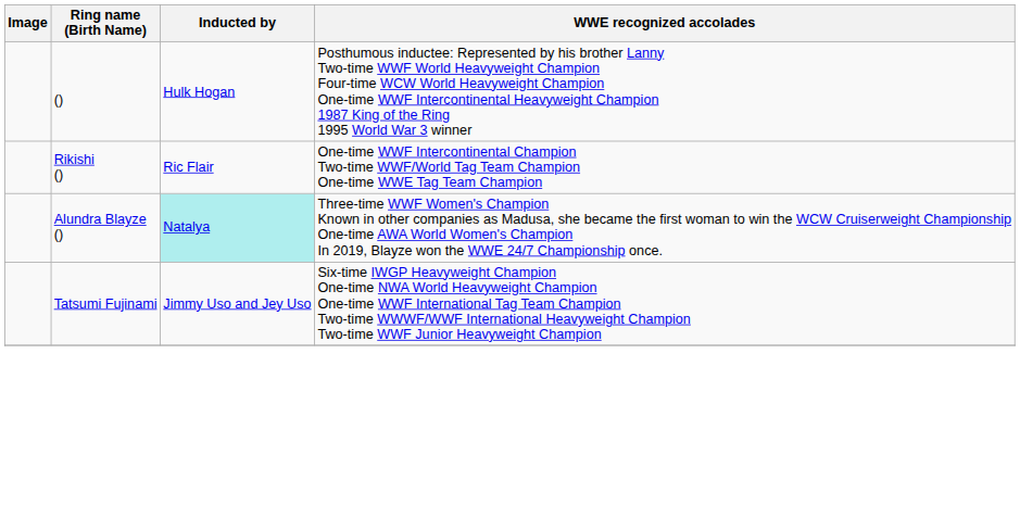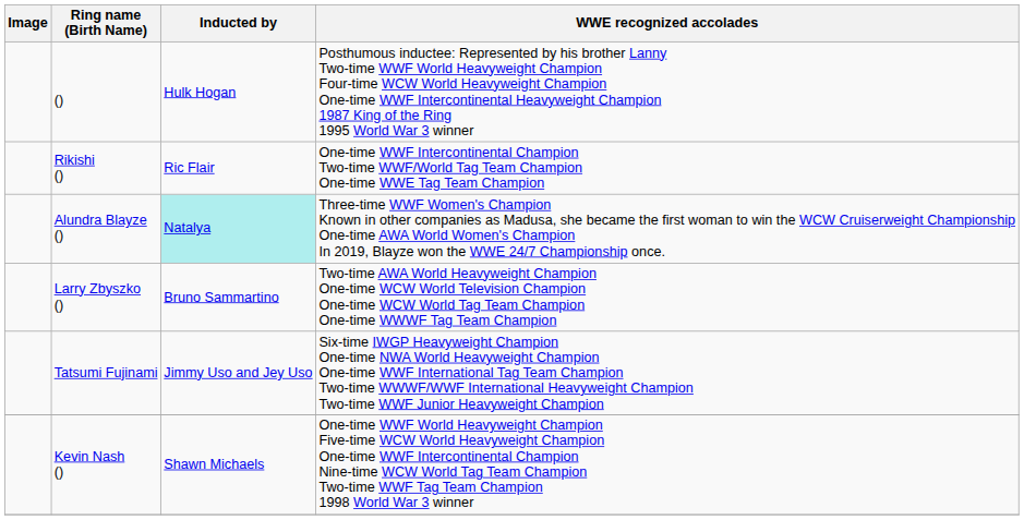+ row: Larry Zbyszko () | Bruno Sammartino | Two-time AWA World Heavyweight Champion One-time WCW World Television Champion One-time WCW World Tag Team Champion One-time WWWF Tag Team Champion
+ row: Kevin Nash () | Shawn Michaels | One-time WWF World Heavyweight Champion Five-time WCW World Heavyweight Champion One-time WWF Intercontinental Champion Nine-time WCW World Tag Team Champion Two-time WWF Tag Team Champion 1998 World War 3 winner
